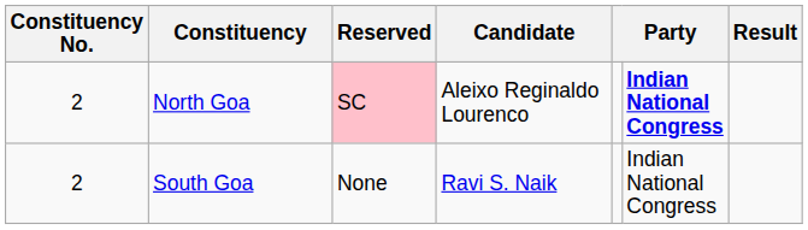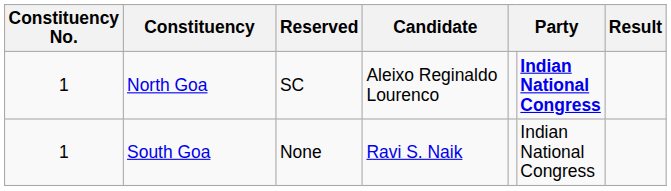North Goa | Constituency No.: 2 -> 1
North Goa | Reserved: pink background -> no background
South Goa | Constituency No.: 2 -> 1
